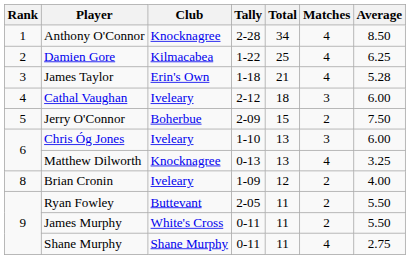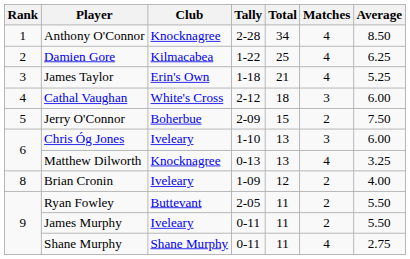James Taylor | Average: 5.28 -> 5.25
Cathal Vaughan | Club: Iveleary -> White's Cross
James Murphy | Club: White's Cross -> Iveleary
